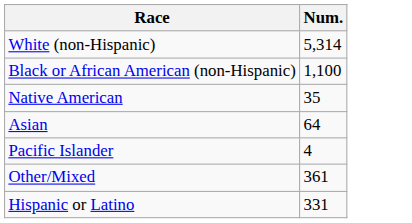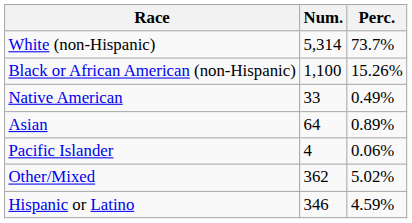+ column: Perc. | 73.7% | 15.26% | 0.49% | 0.89% | 0.06% | 5.02% | 4.59%
Native American | Num.: 35 -> 33
Other/Mixed | Num.: 361 -> 362
Hispanic or Latino | Num.: 331 -> 346
